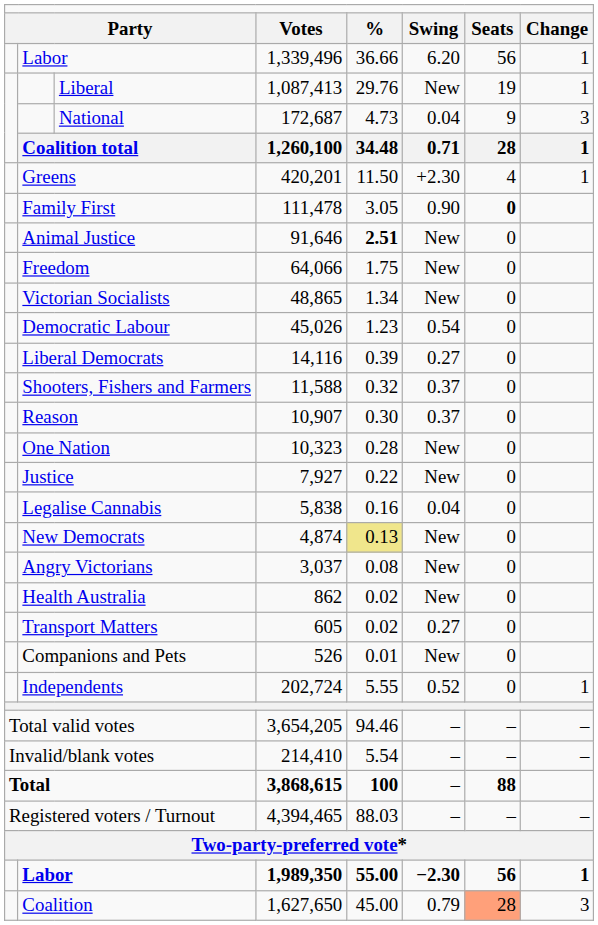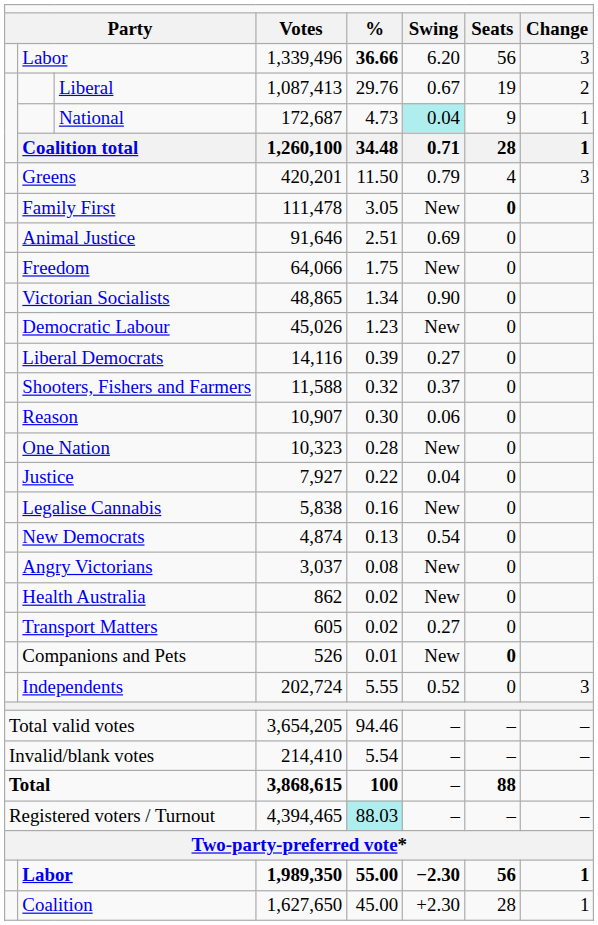Labor / 1,339,496 | column 5: normal -> bold
Labor / 1,339,496 | column 8: 1 -> 3
Liberal | column 6: New -> 0.67
Liberal | column 8: 1 -> 2
National | column 6: no background -> paleturquoise background
National | column 8: 3 -> 1
Greens | column 6: +2.30 -> 0.79
Greens | column 8: 1 -> 3
Family First | column 6: 0.90 -> New
Animal Justice | column 5: bold -> normal
Animal Justice | column 6: New -> 0.69
Victorian Socialists | column 6: New -> 0.90
Democratic Labour | column 6: 0.54 -> New
Reason | column 6: 0.37 -> 0.06
Justice | column 6: New -> 0.04
Legalise Cannabis | column 6: 0.04 -> New
New Democrats | column 5: khaki background -> no background
New Democrats | column 6: New -> 0.54
Companions and Pets | column 7: normal -> bold
Independents | column 8: 1 -> 3
Registered voters / Turnout | column 5: no background -> paleturquoise background
Coalition | column 6: 0.79 -> +2.30
Coalition | column 7: lightsalmon background -> no background
Coalition | column 8: 3 -> 1
